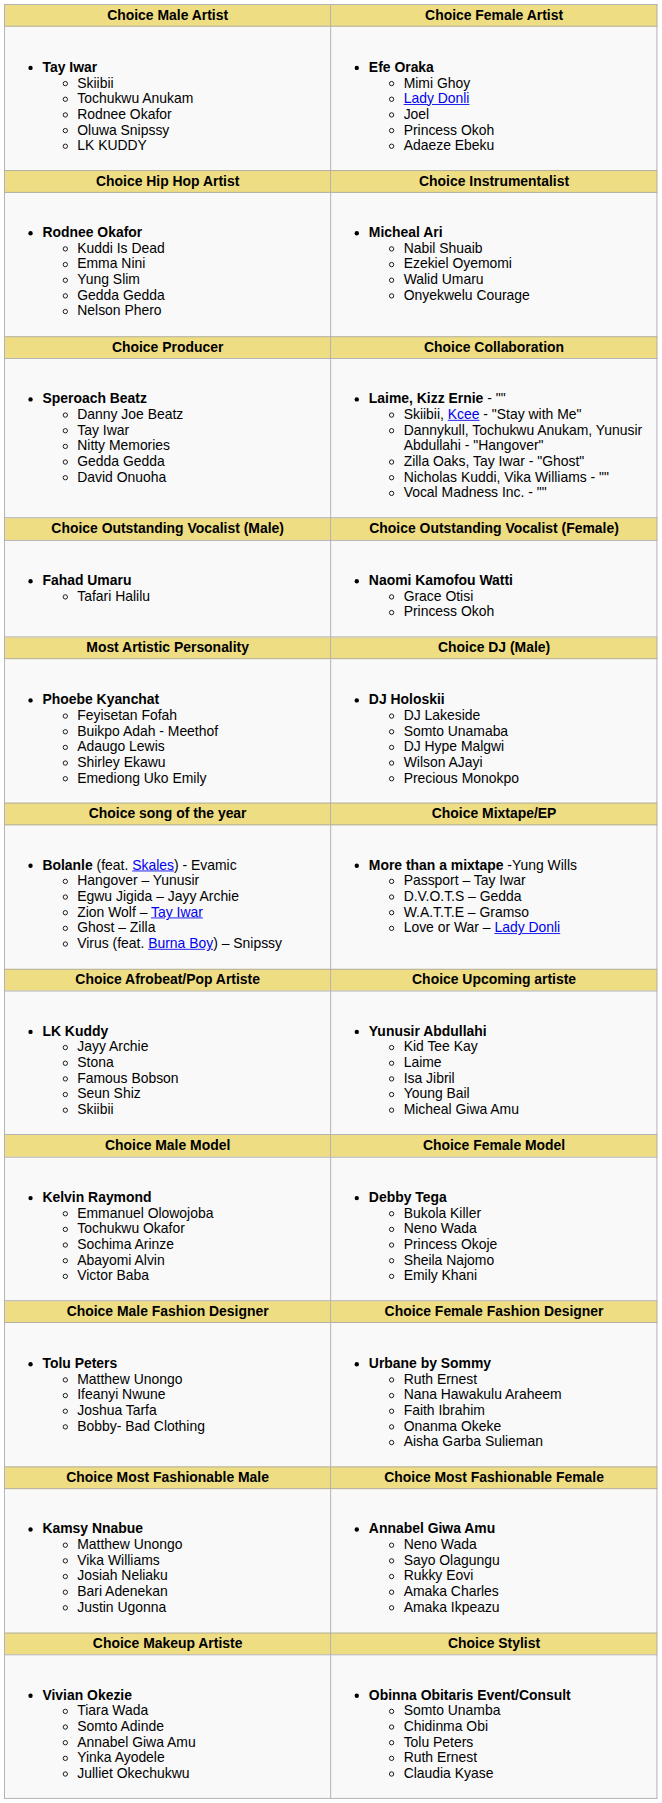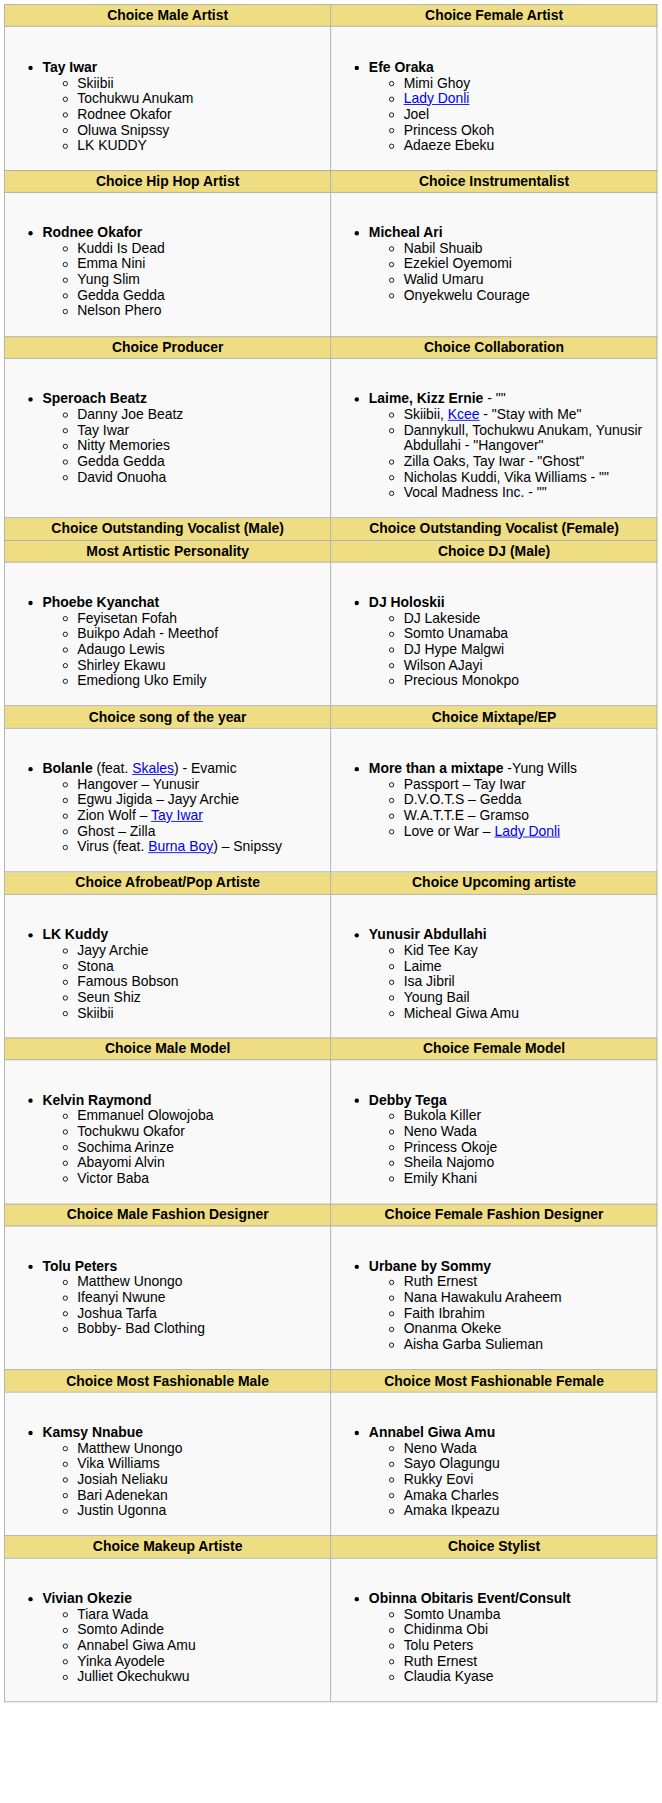- row: Fahad Umaru Tafari Halilu | Naomi Kamofou Watti Grace Otisi Princess Okoh
